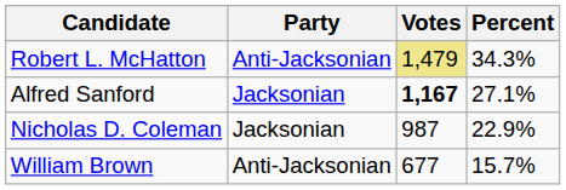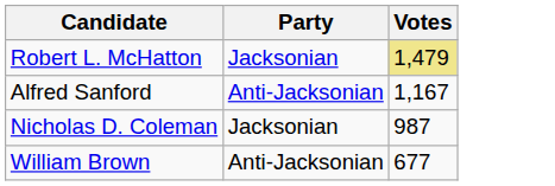- column: Percent | 34.3% | 27.1% | 22.9% | 15.7%
Robert L. McHatton | Party: Anti-Jacksonian -> Jacksonian
Alfred Sanford | Party: Jacksonian -> Anti-Jacksonian
Alfred Sanford | Votes: bold -> normal
